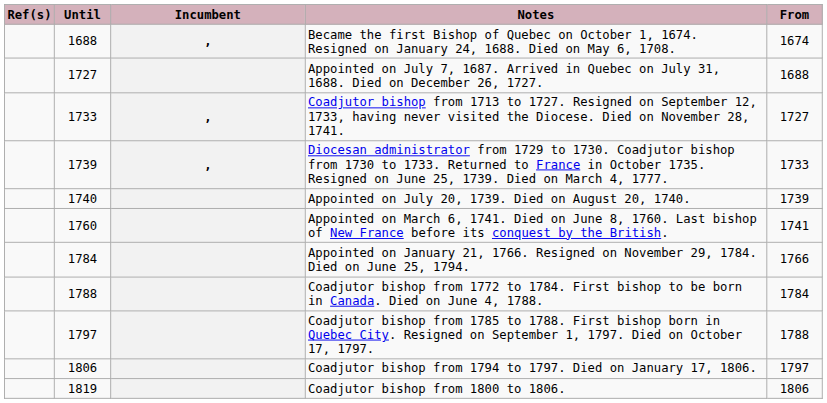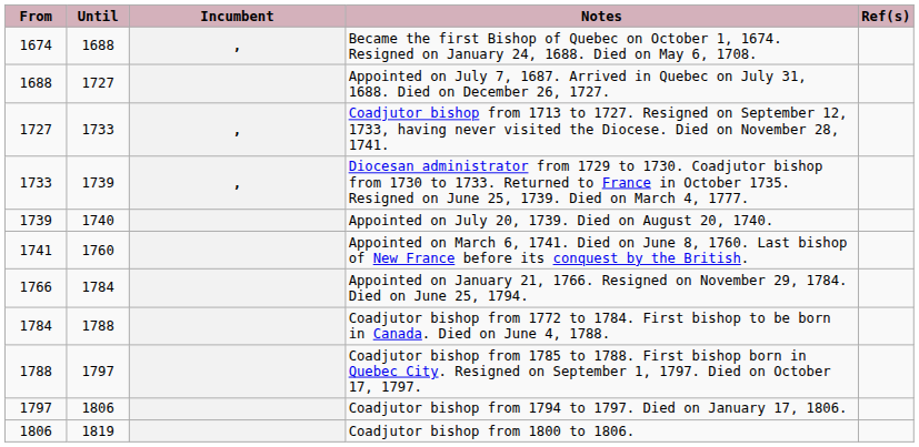columns swapped: From <-> Ref(s)
